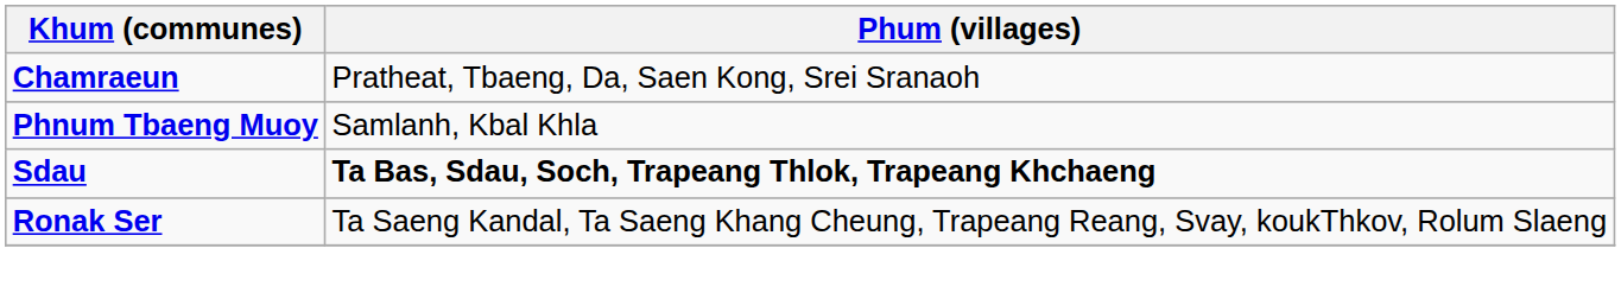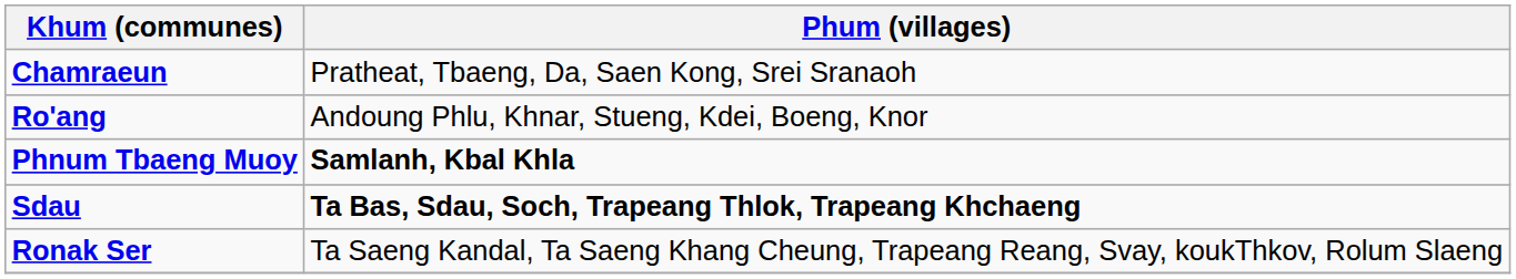+ row: Ro'ang | Andoung Phlu, Khnar, Stueng, Kdei, Boeng, Knor
Phnum Tbaeng Muoy | Phum (villages): normal -> bold
